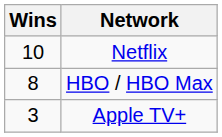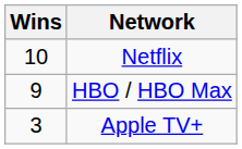HBO / HBO Max | Wins: 8 -> 9
